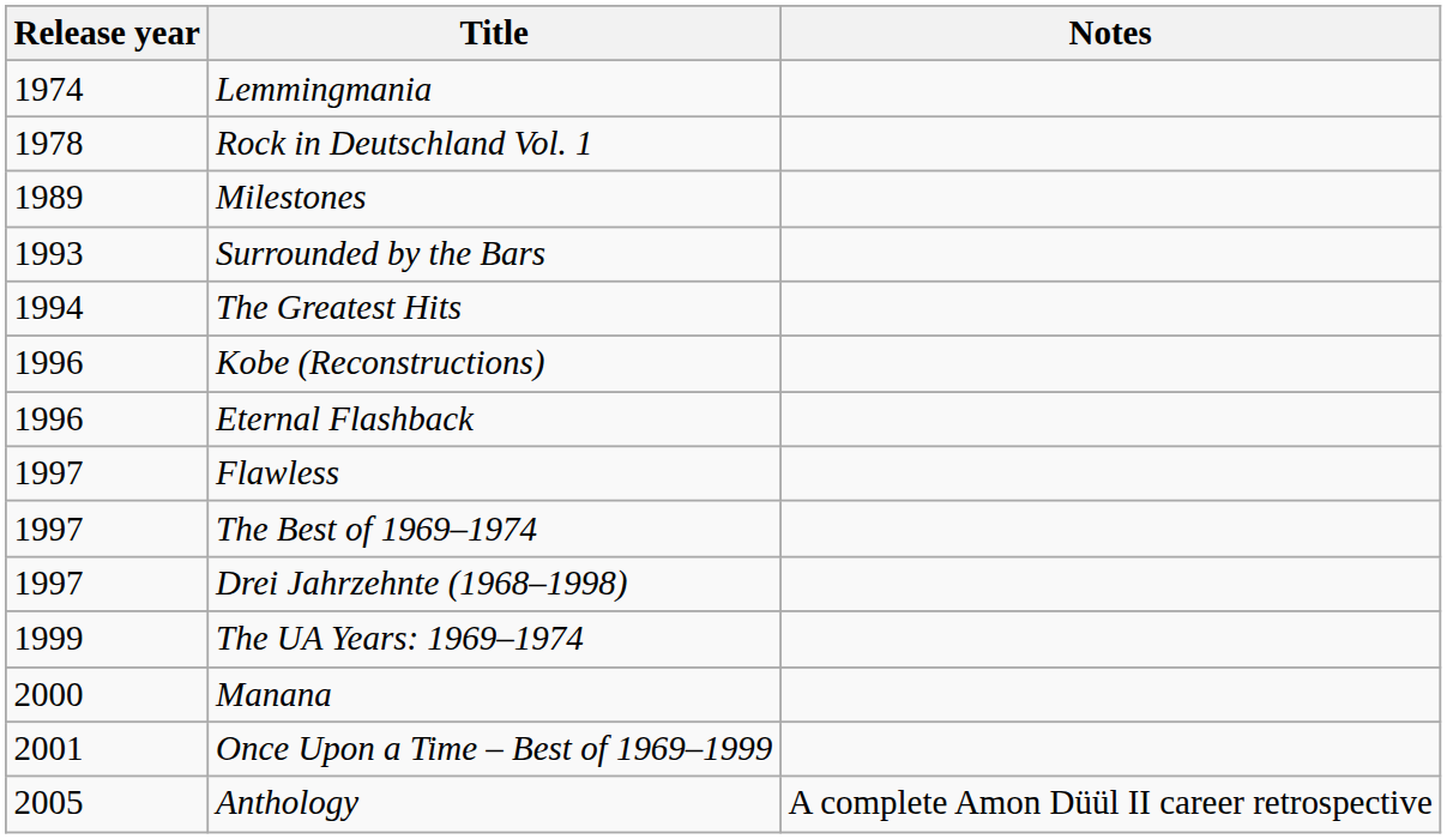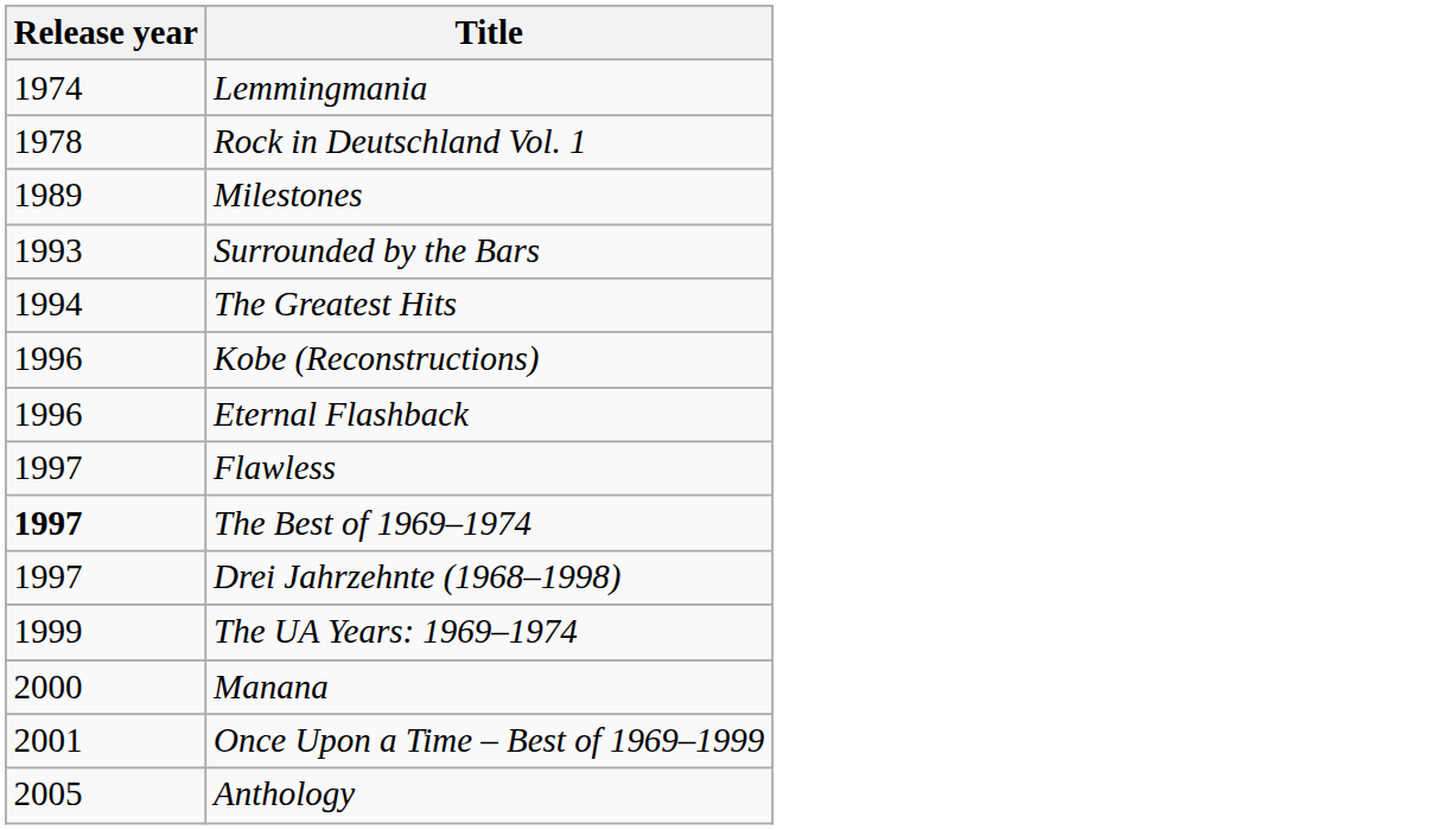- column: Notes | A complete Amon Düül II career retrospective
The Best of 1969–1974 | Release year: normal -> bold
